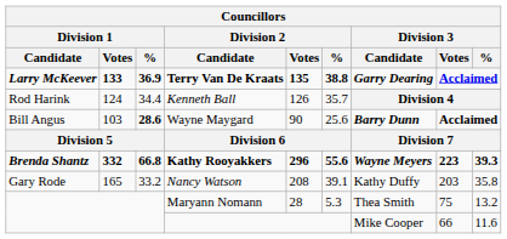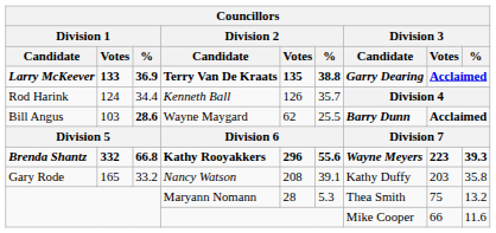Wayne Maygard | Division 2 / Votes: 90 -> 62
Wayne Maygard | Division 2 / %: 25.6 -> 25.5
